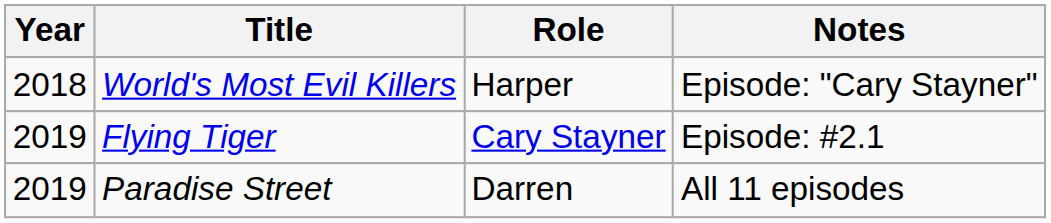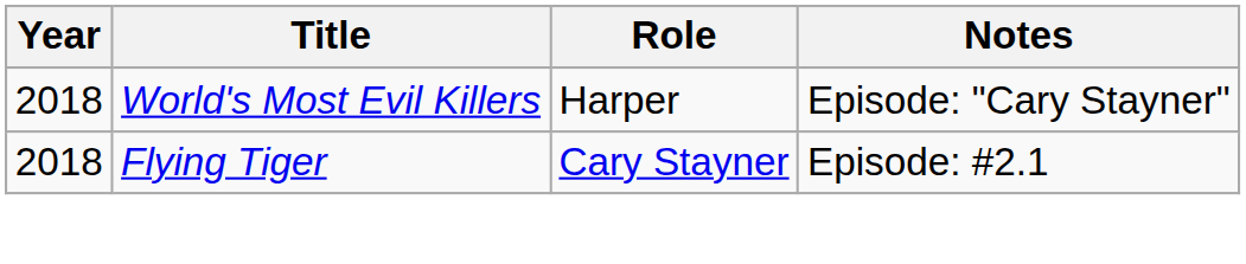Flying Tiger | Year: 2019 -> 2018
- row: 2019 | Paradise Street | Darren | All 11 episodes
